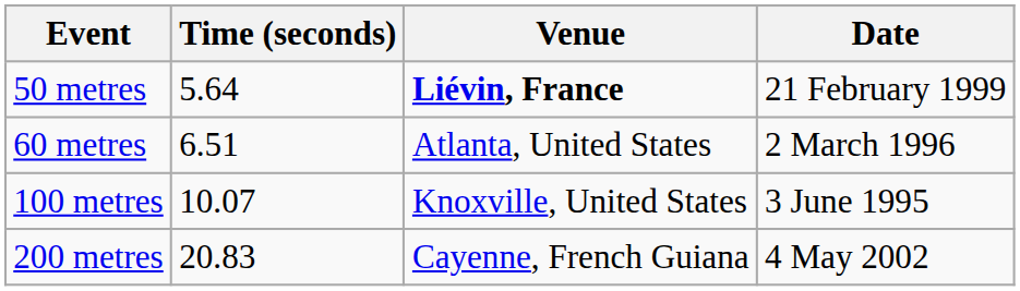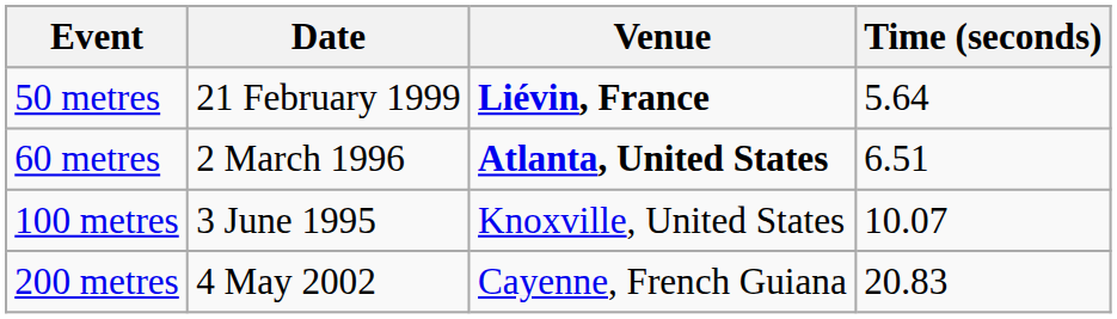columns swapped: Time (seconds) <-> Date
60 metres | Venue: normal -> bold
